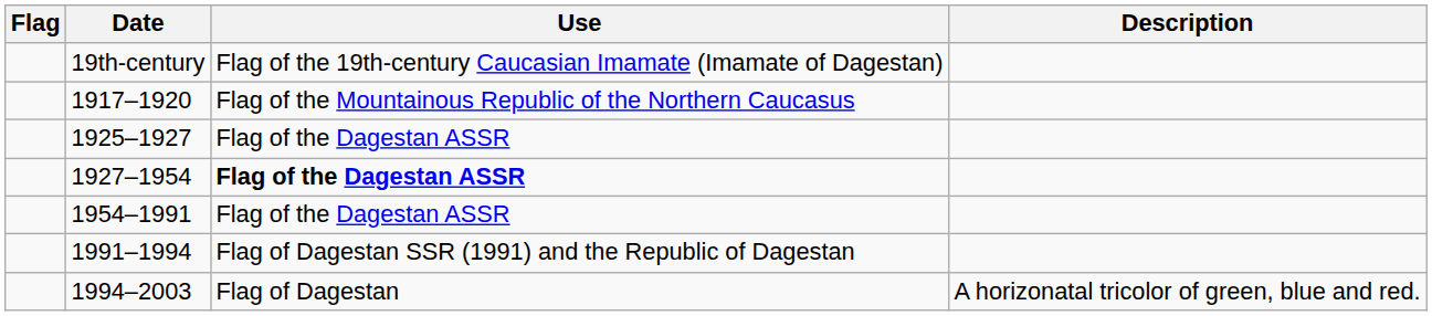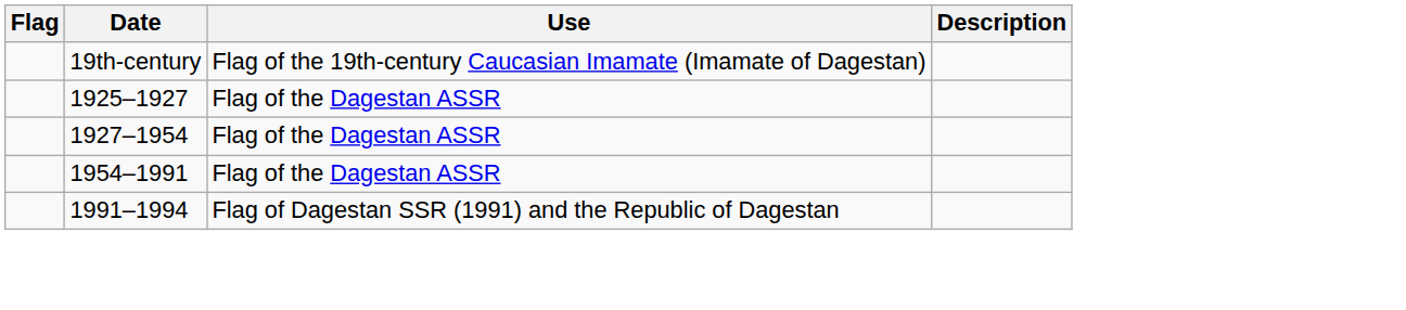- row: 1917–1920 | Flag of the Mountainous Republic of the Northern Caucasus
1927–1954 | Use: bold -> normal
- row: 1994–2003 | Flag of Dagestan | A horizonatal tricolor of green, blue and red.
